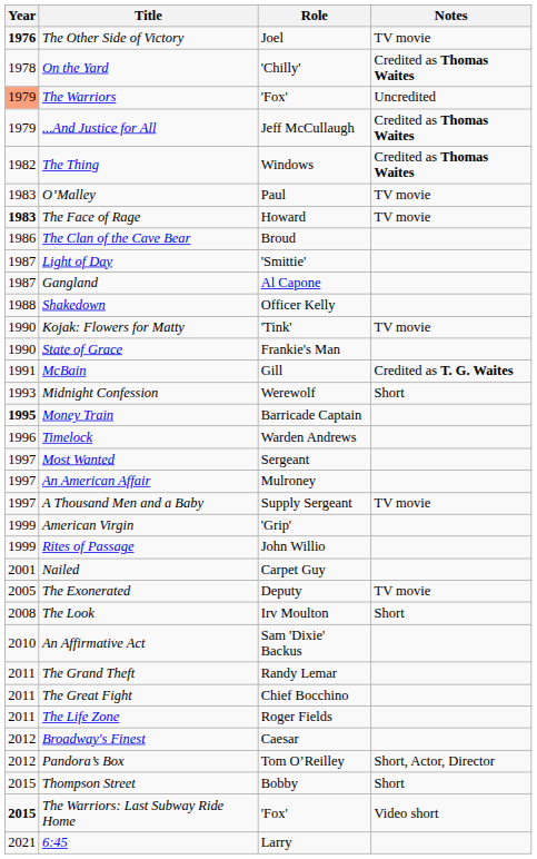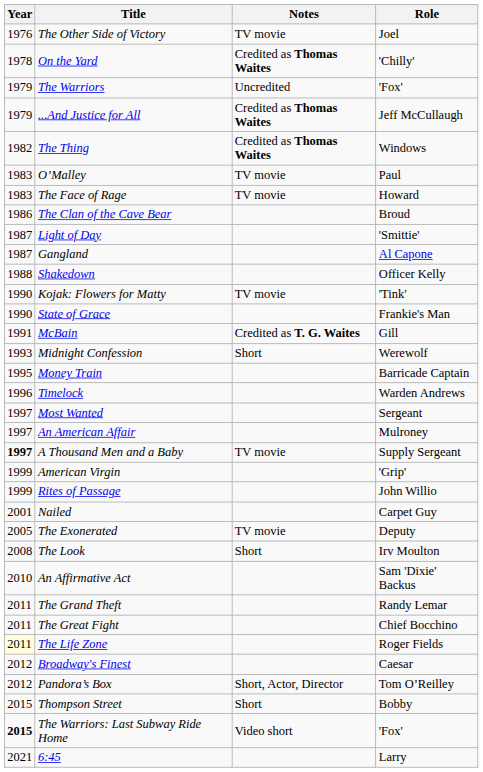columns swapped: Role <-> Notes
The Other Side of Victory | Year: bold -> normal
The Warriors | Year: lightsalmon background -> no background
The Face of Rage | Year: bold -> normal
Money Train | Year: bold -> normal
A Thousand Men and a Baby | Year: normal -> bold
The Life Zone | Year: no background -> lightyellow background
